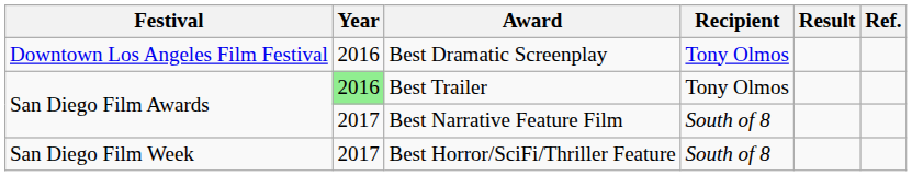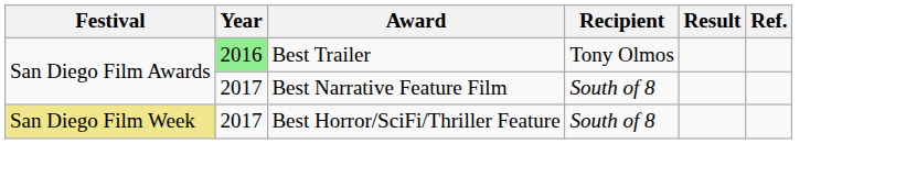- row: Downtown Los Angeles Film Festival | 2016 | Best Dramatic Screenplay | Tony Olmos
Best Horror/SciFi/Thriller Feature | Festival: no background -> khaki background
